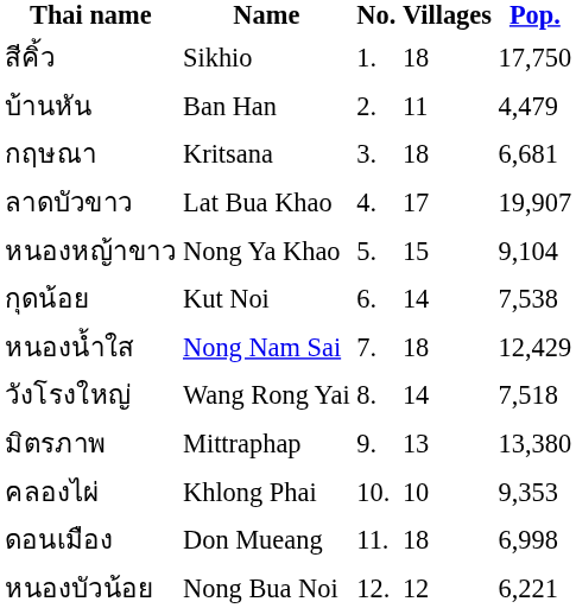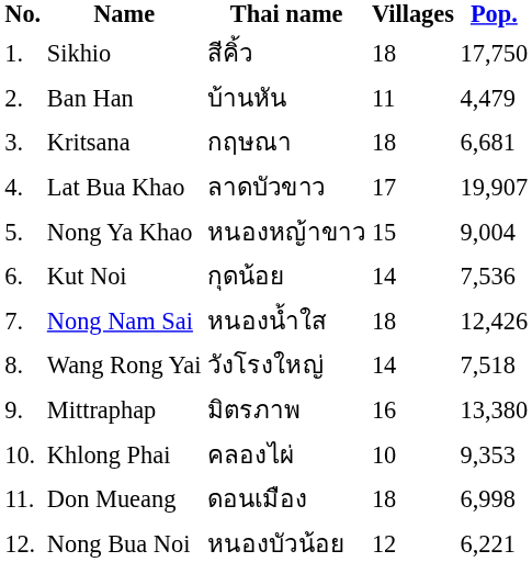columns swapped: No. <-> Thai name
Nong Ya Khao | Pop.: 9,104 -> 9,004
Kut Noi | Pop.: 7,538 -> 7,536
Nong Nam Sai | Pop.: 12,429 -> 12,426
Mittraphap | Villages: 13 -> 16
